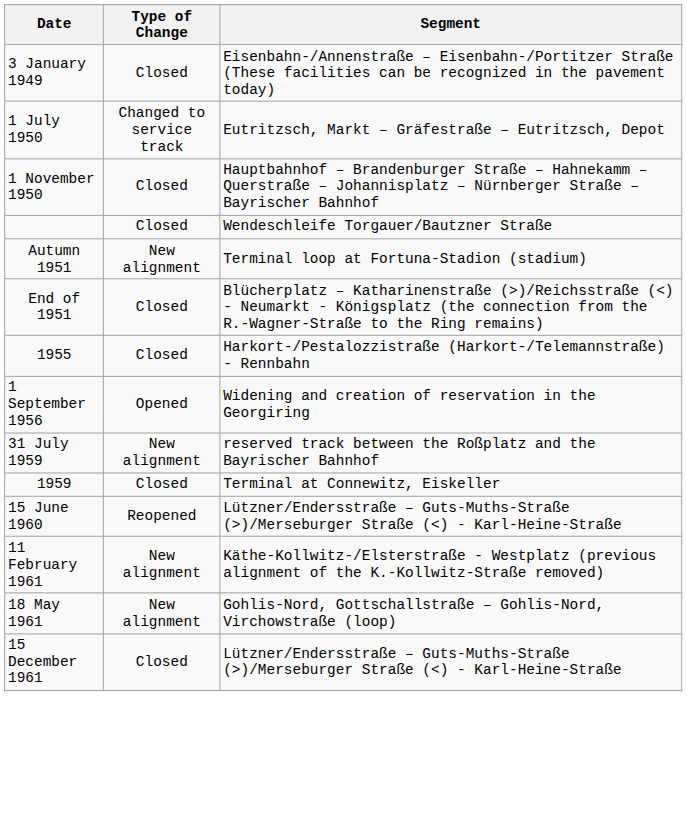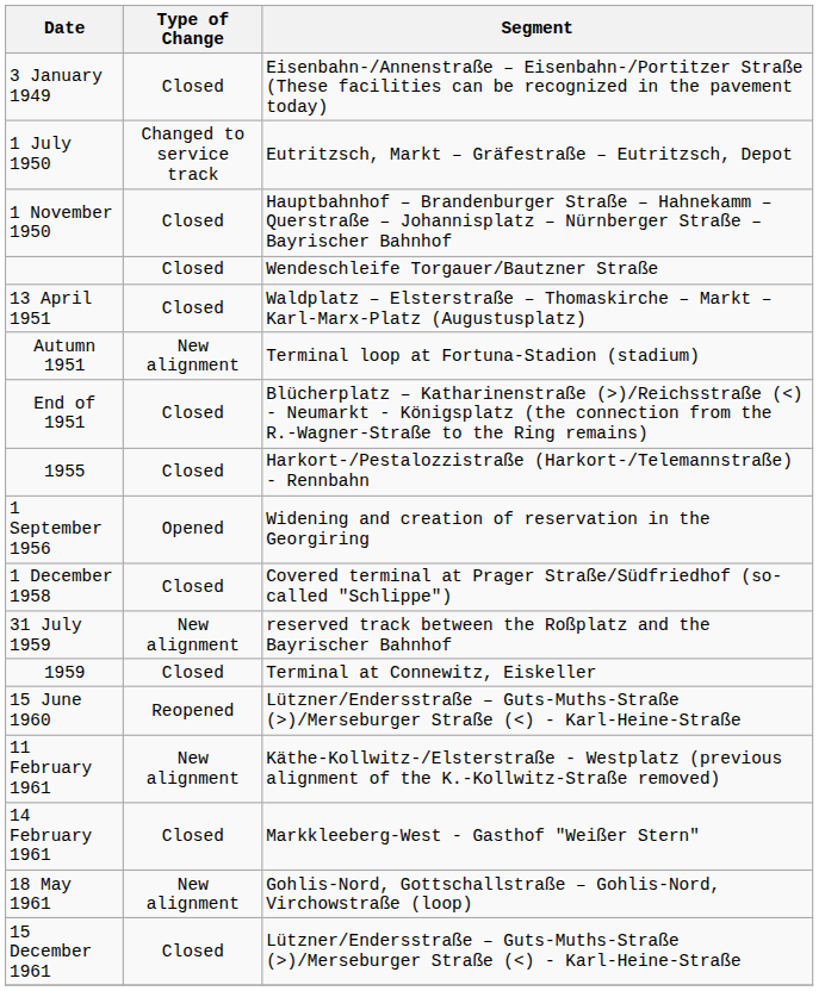+ row: 13 April 1951 | Closed | Waldplatz – Elsterstraße – Thomaskirche – Markt – Karl-Marx-Platz (Augustusplatz)
+ row: 1 December 1958 | Closed | Covered terminal at Prager Straße/Südfriedhof (so-called "Schlippe")
+ row: 14 February 1961 | Closed | Markkleeberg-West - Gasthof "Weißer Stern"
